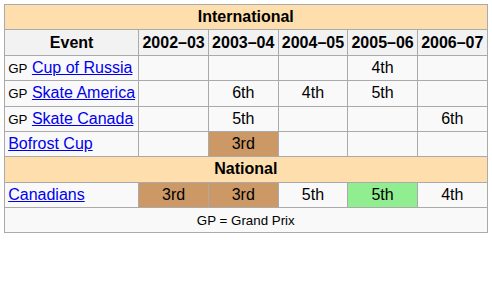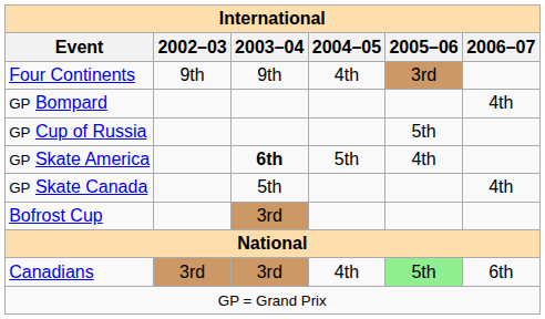+ row: Four Continents | 9th | 9th | 4th | 3rd
+ row: GP Bompard | 4th
GP Cup of Russia | 2005–06: 4th -> 5th
GP Skate America | 2003–04: normal -> bold
GP Skate America | 2004–05: 4th -> 5th
GP Skate America | 2005–06: 5th -> 4th
GP Skate Canada | 2006–07: 6th -> 4th
Canadians | 2004–05: 5th -> 4th
Canadians | 2006–07: 4th -> 6th
